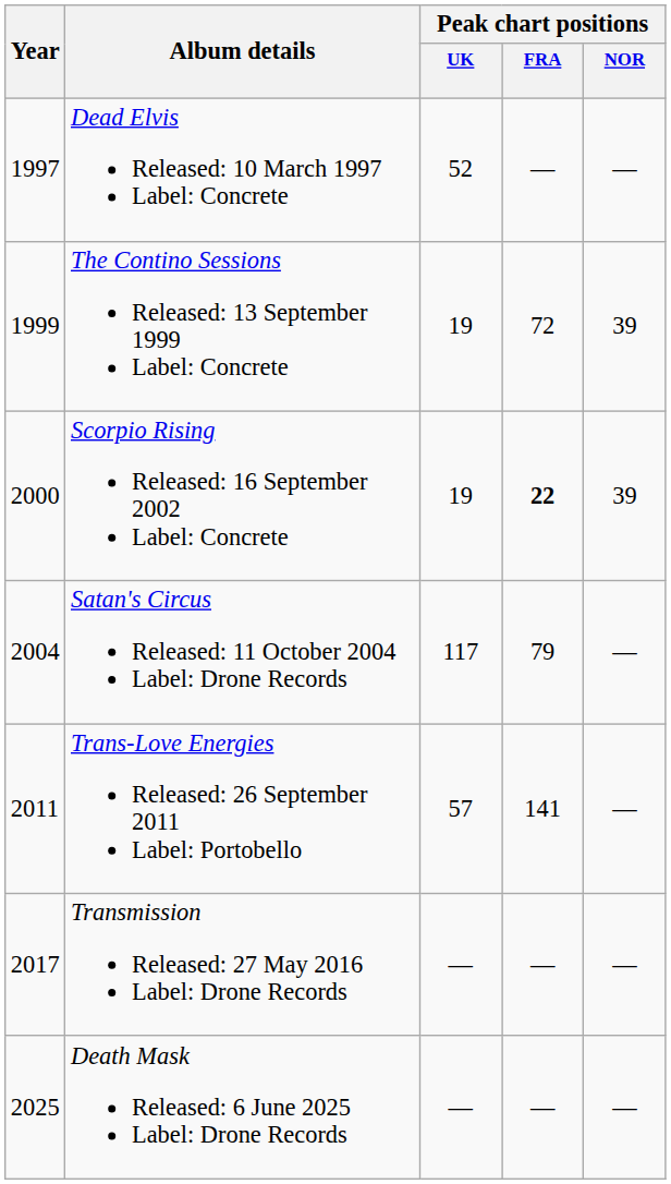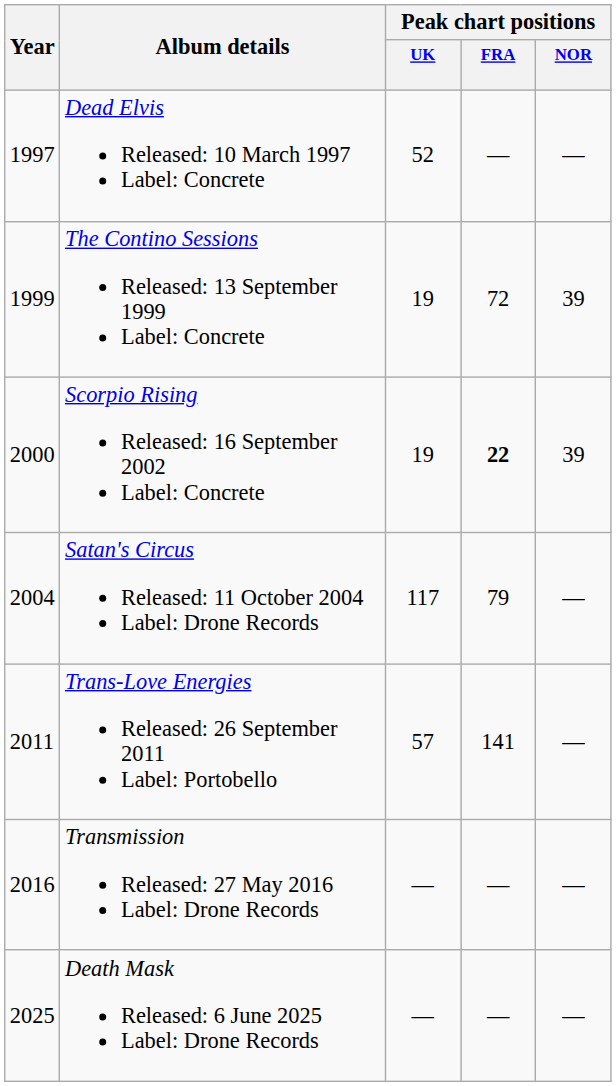Transmission Released: 27 May 2016 Label: Drone Records | Year: 2017 -> 2016
